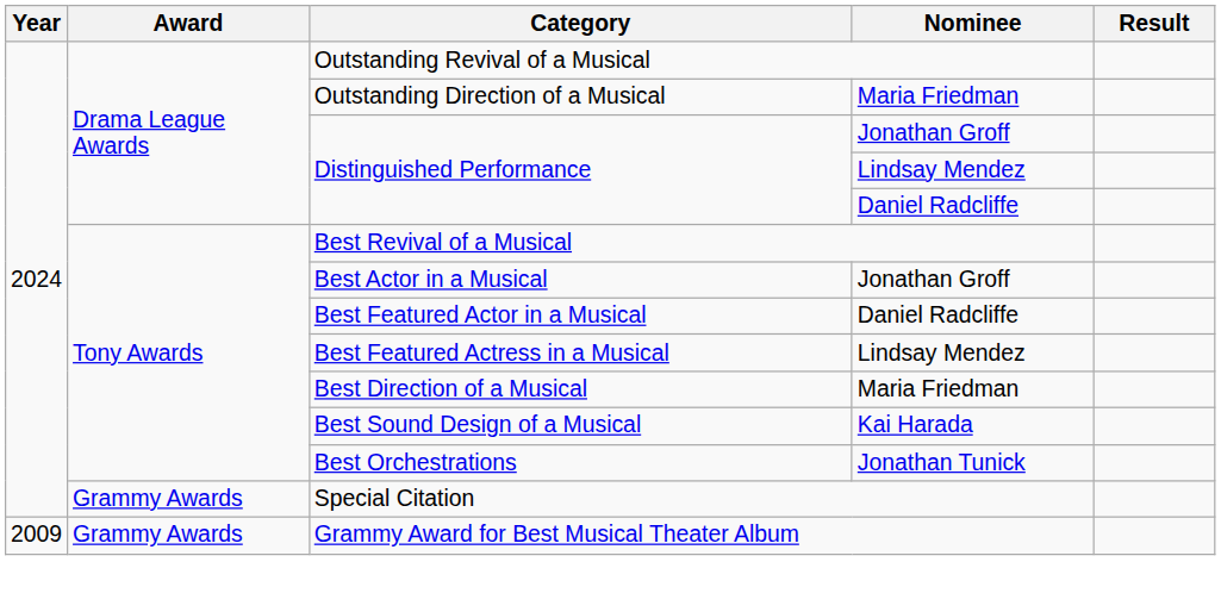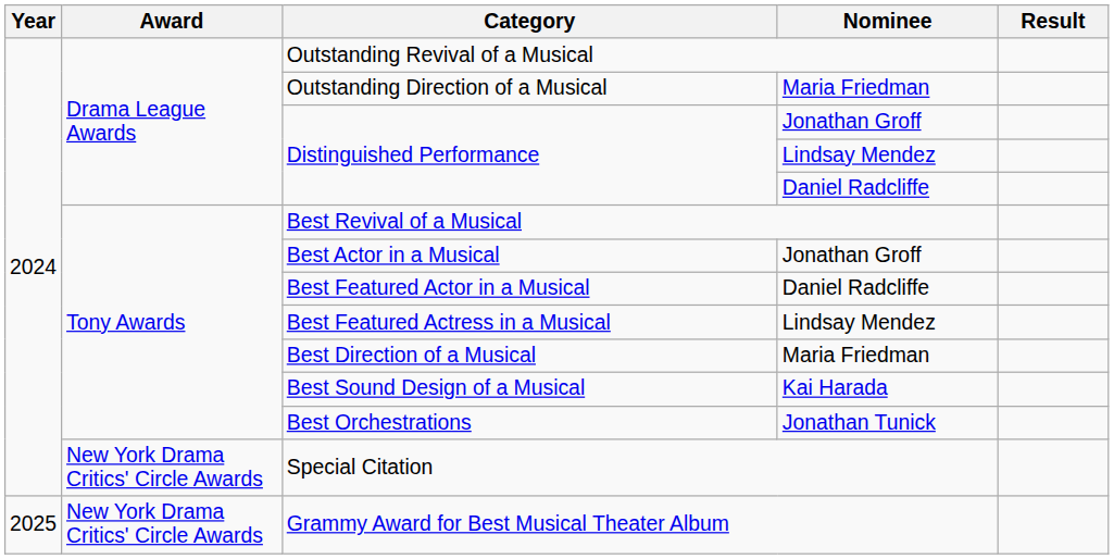Special Citation | Award: Grammy Awards -> New York Drama Critics' Circle Awards
Grammy Award for Best Musical Theater Album | Year: 2009 -> 2025
Grammy Award for Best Musical Theater Album | Award: Grammy Awards -> New York Drama Critics' Circle Awards
